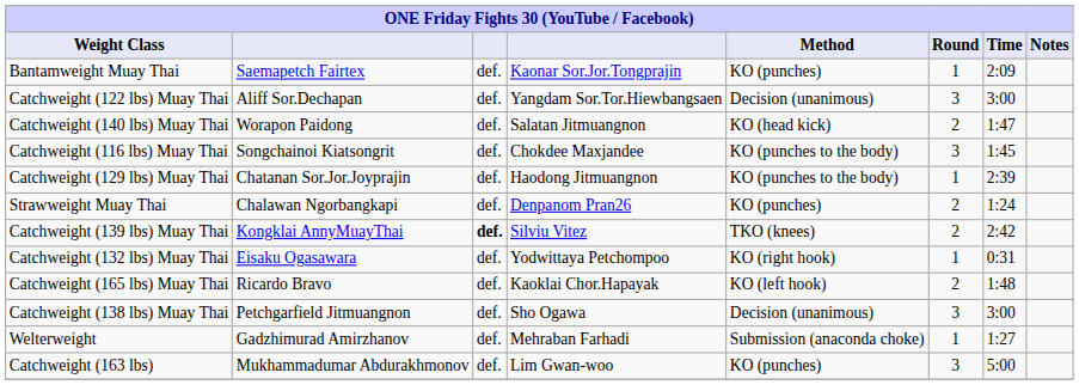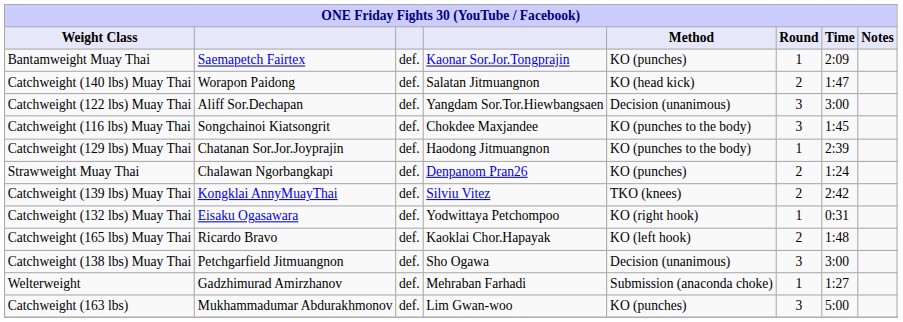rows swapped: Catchweight (122 lbs) Muay Thai <-> Catchweight (140 lbs) Muay Thai
Catchweight (139 lbs) Muay Thai | column 3: bold -> normal
